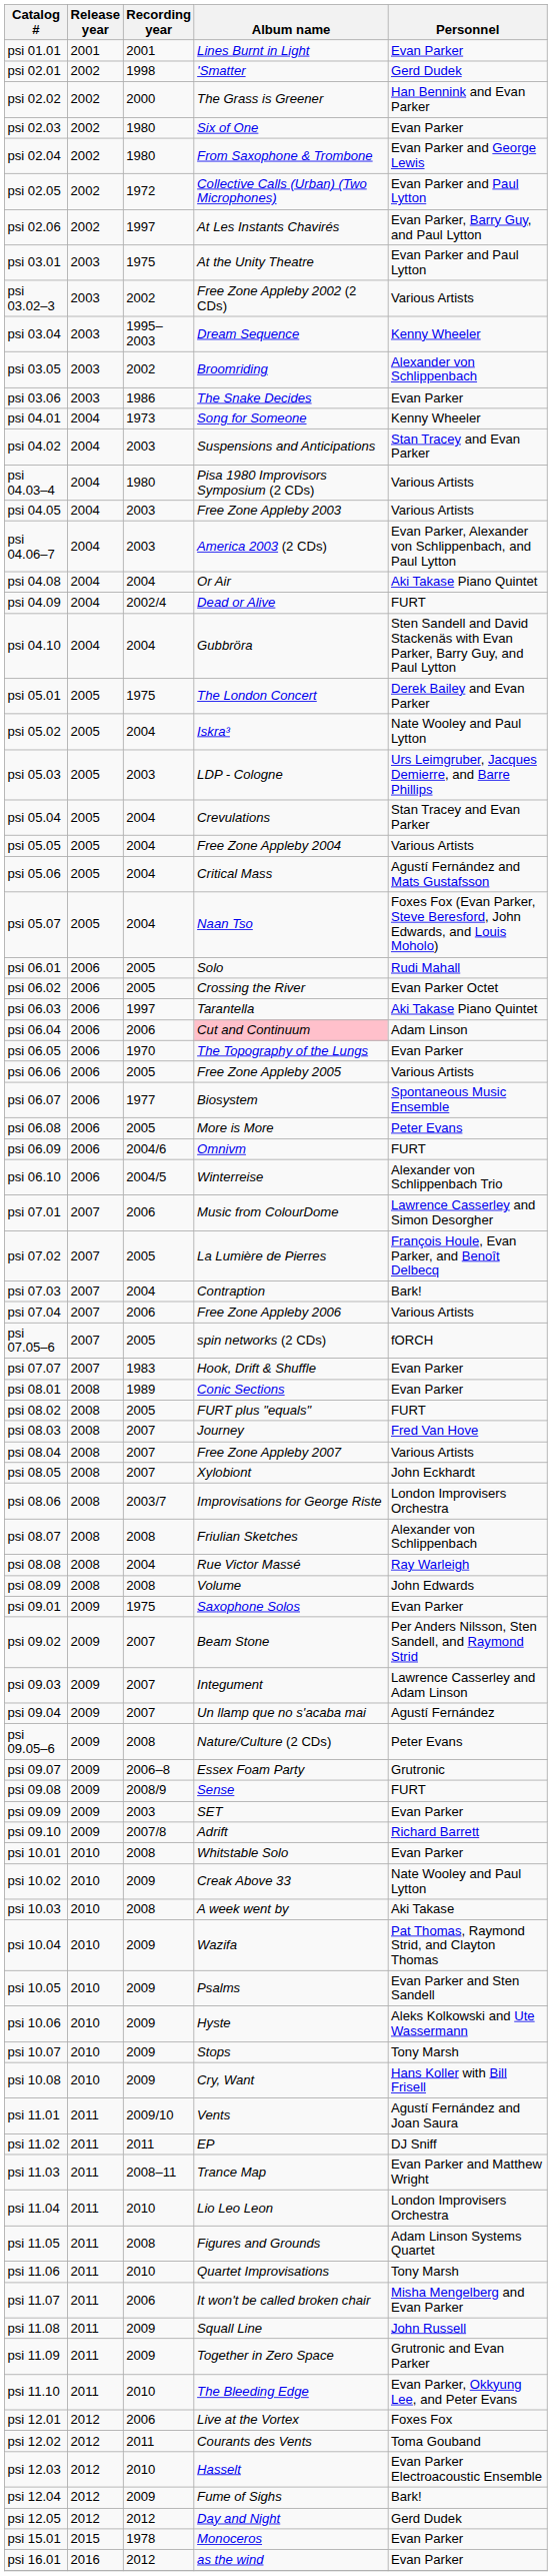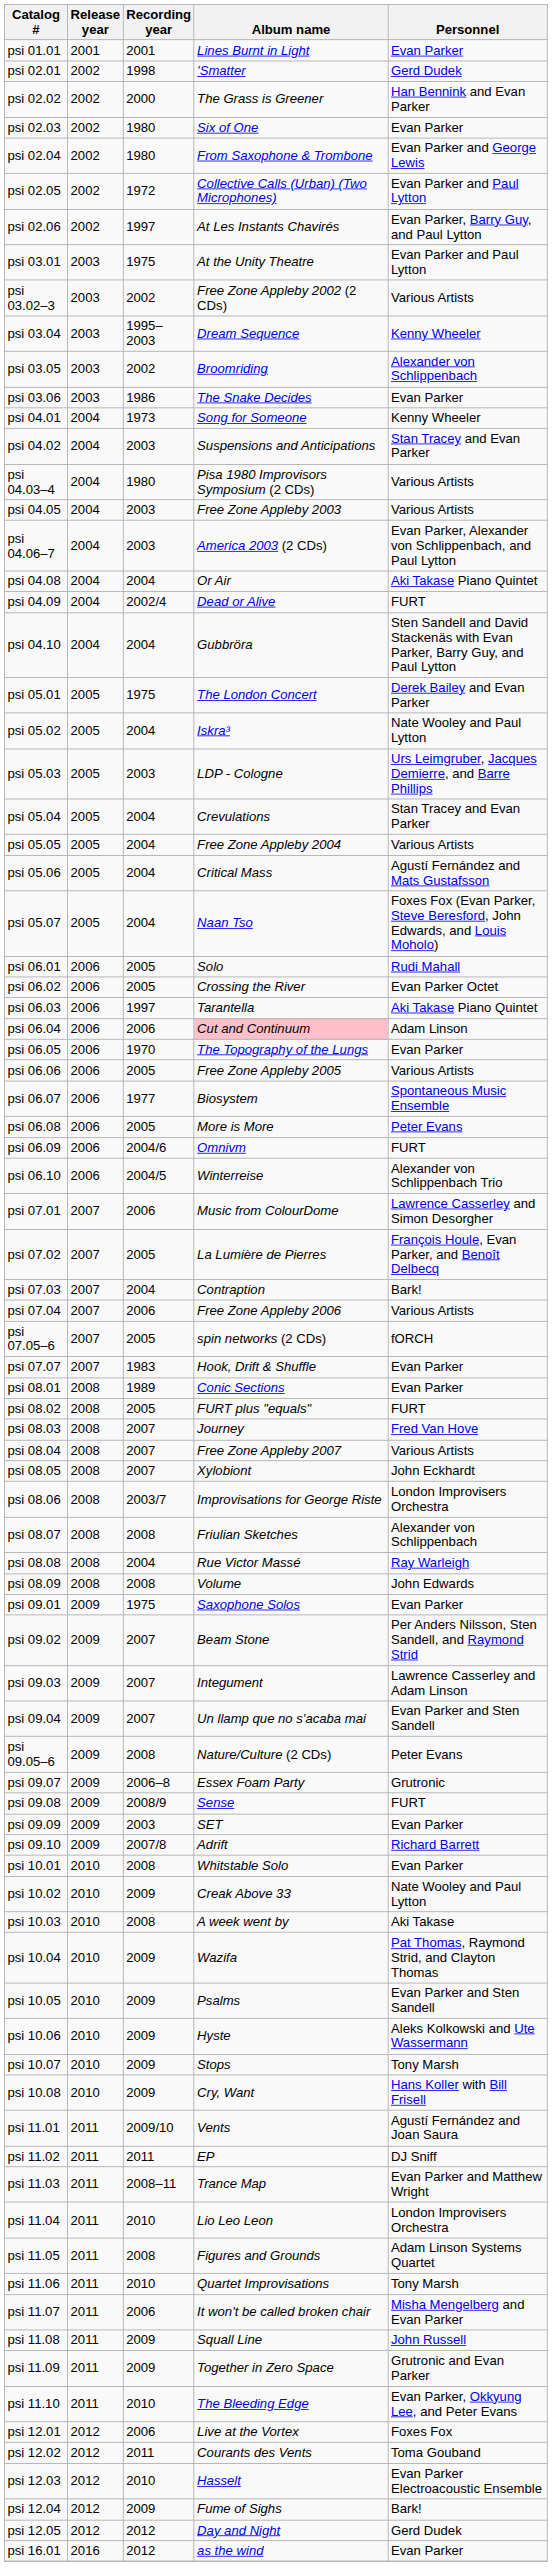psi 09.04 | Personnel: Agustí Fernández -> Evan Parker and Sten Sandell
- row: psi 15.01 | 2015 | 1978 | Monoceros | Evan Parker
